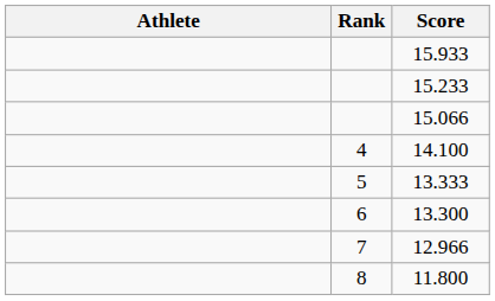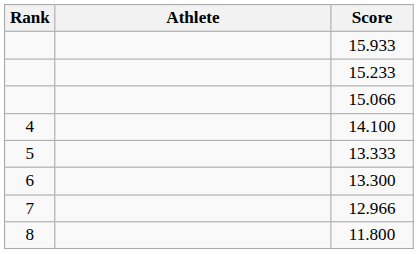columns swapped: Rank <-> Athlete
